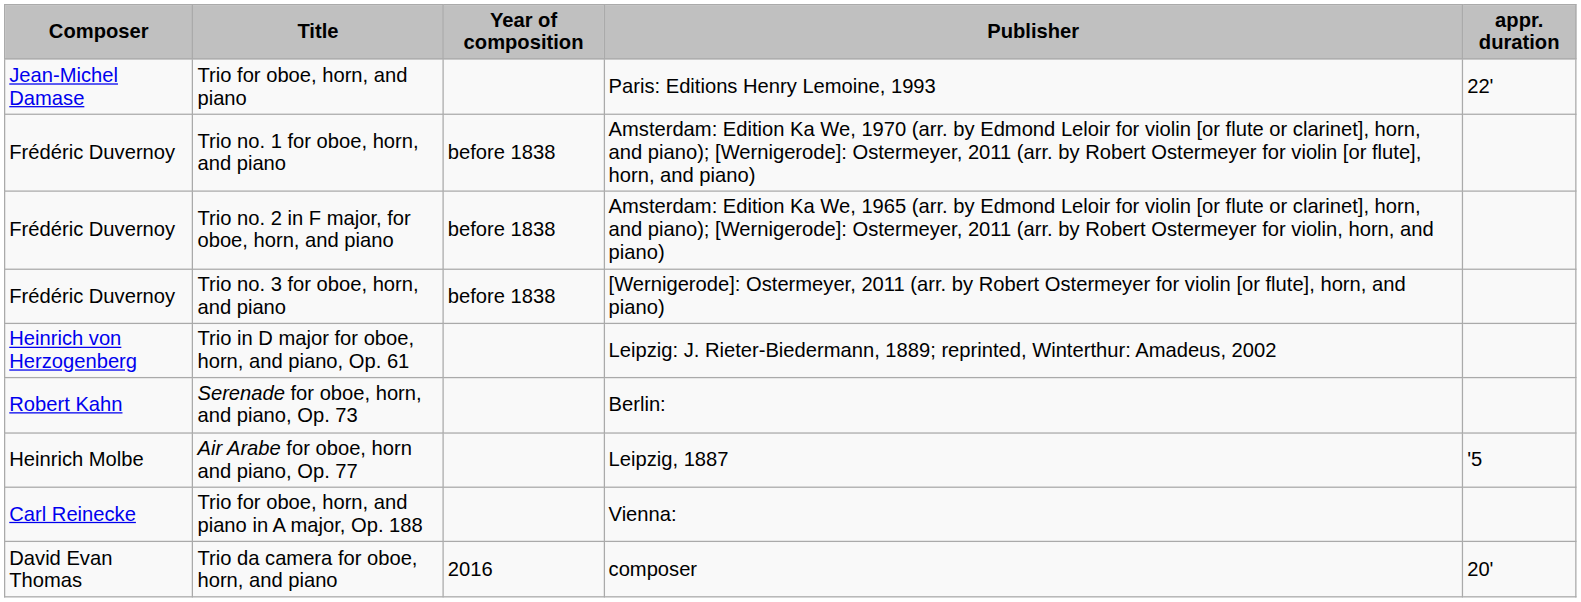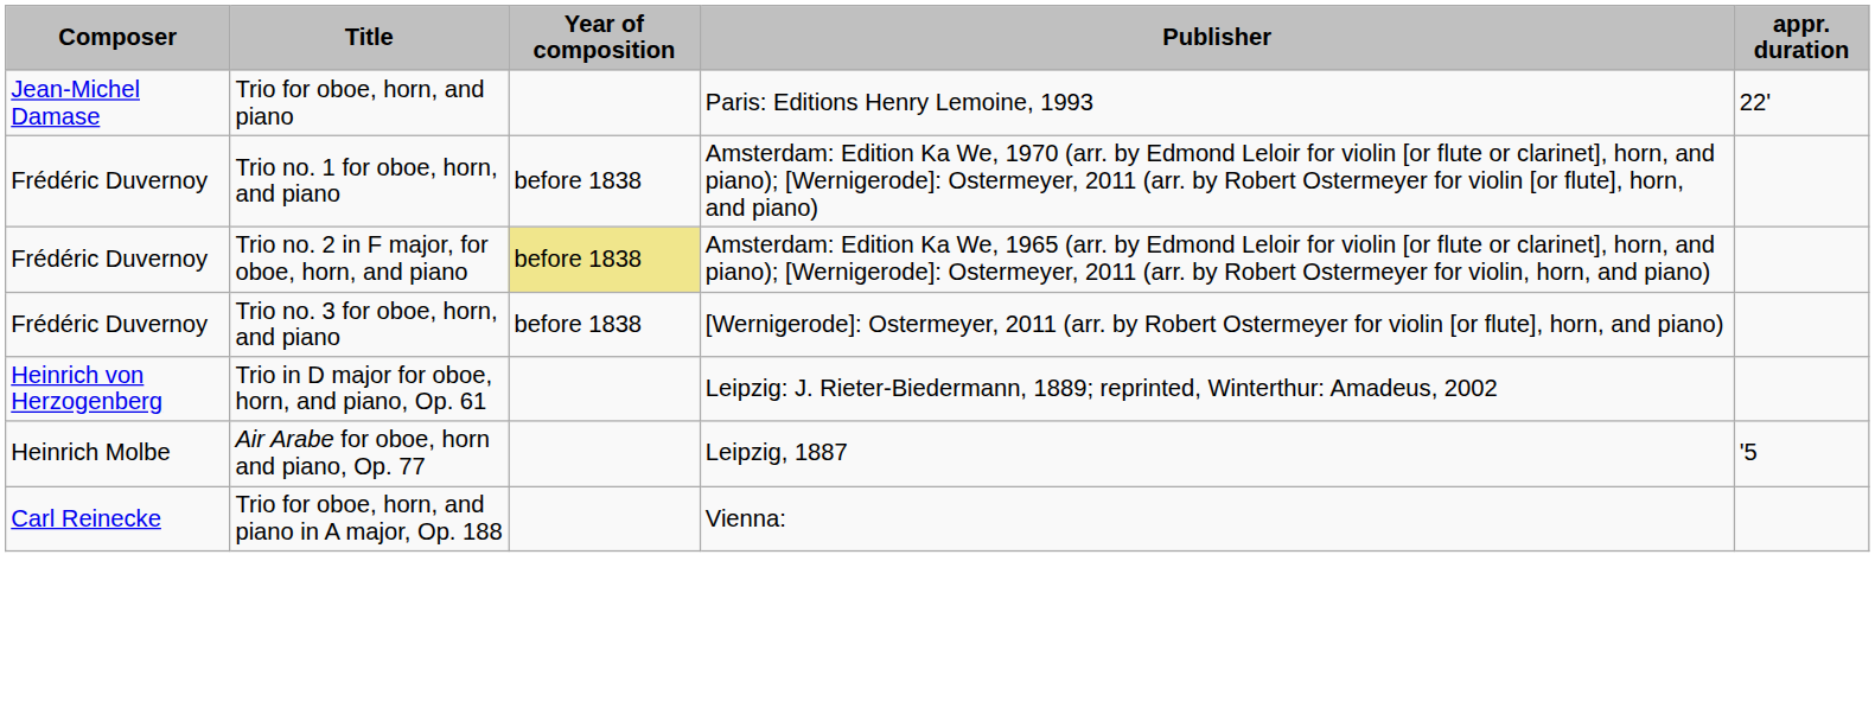Trio no. 2 in F major, for oboe, horn, and piano | Year of composition: no background -> khaki background
- row: Robert Kahn | Serenade for oboe, horn, and piano, Op. 73 | Berlin:
- row: David Evan Thomas | Trio da camera for oboe, horn, and piano | 2016 | composer | 20'
